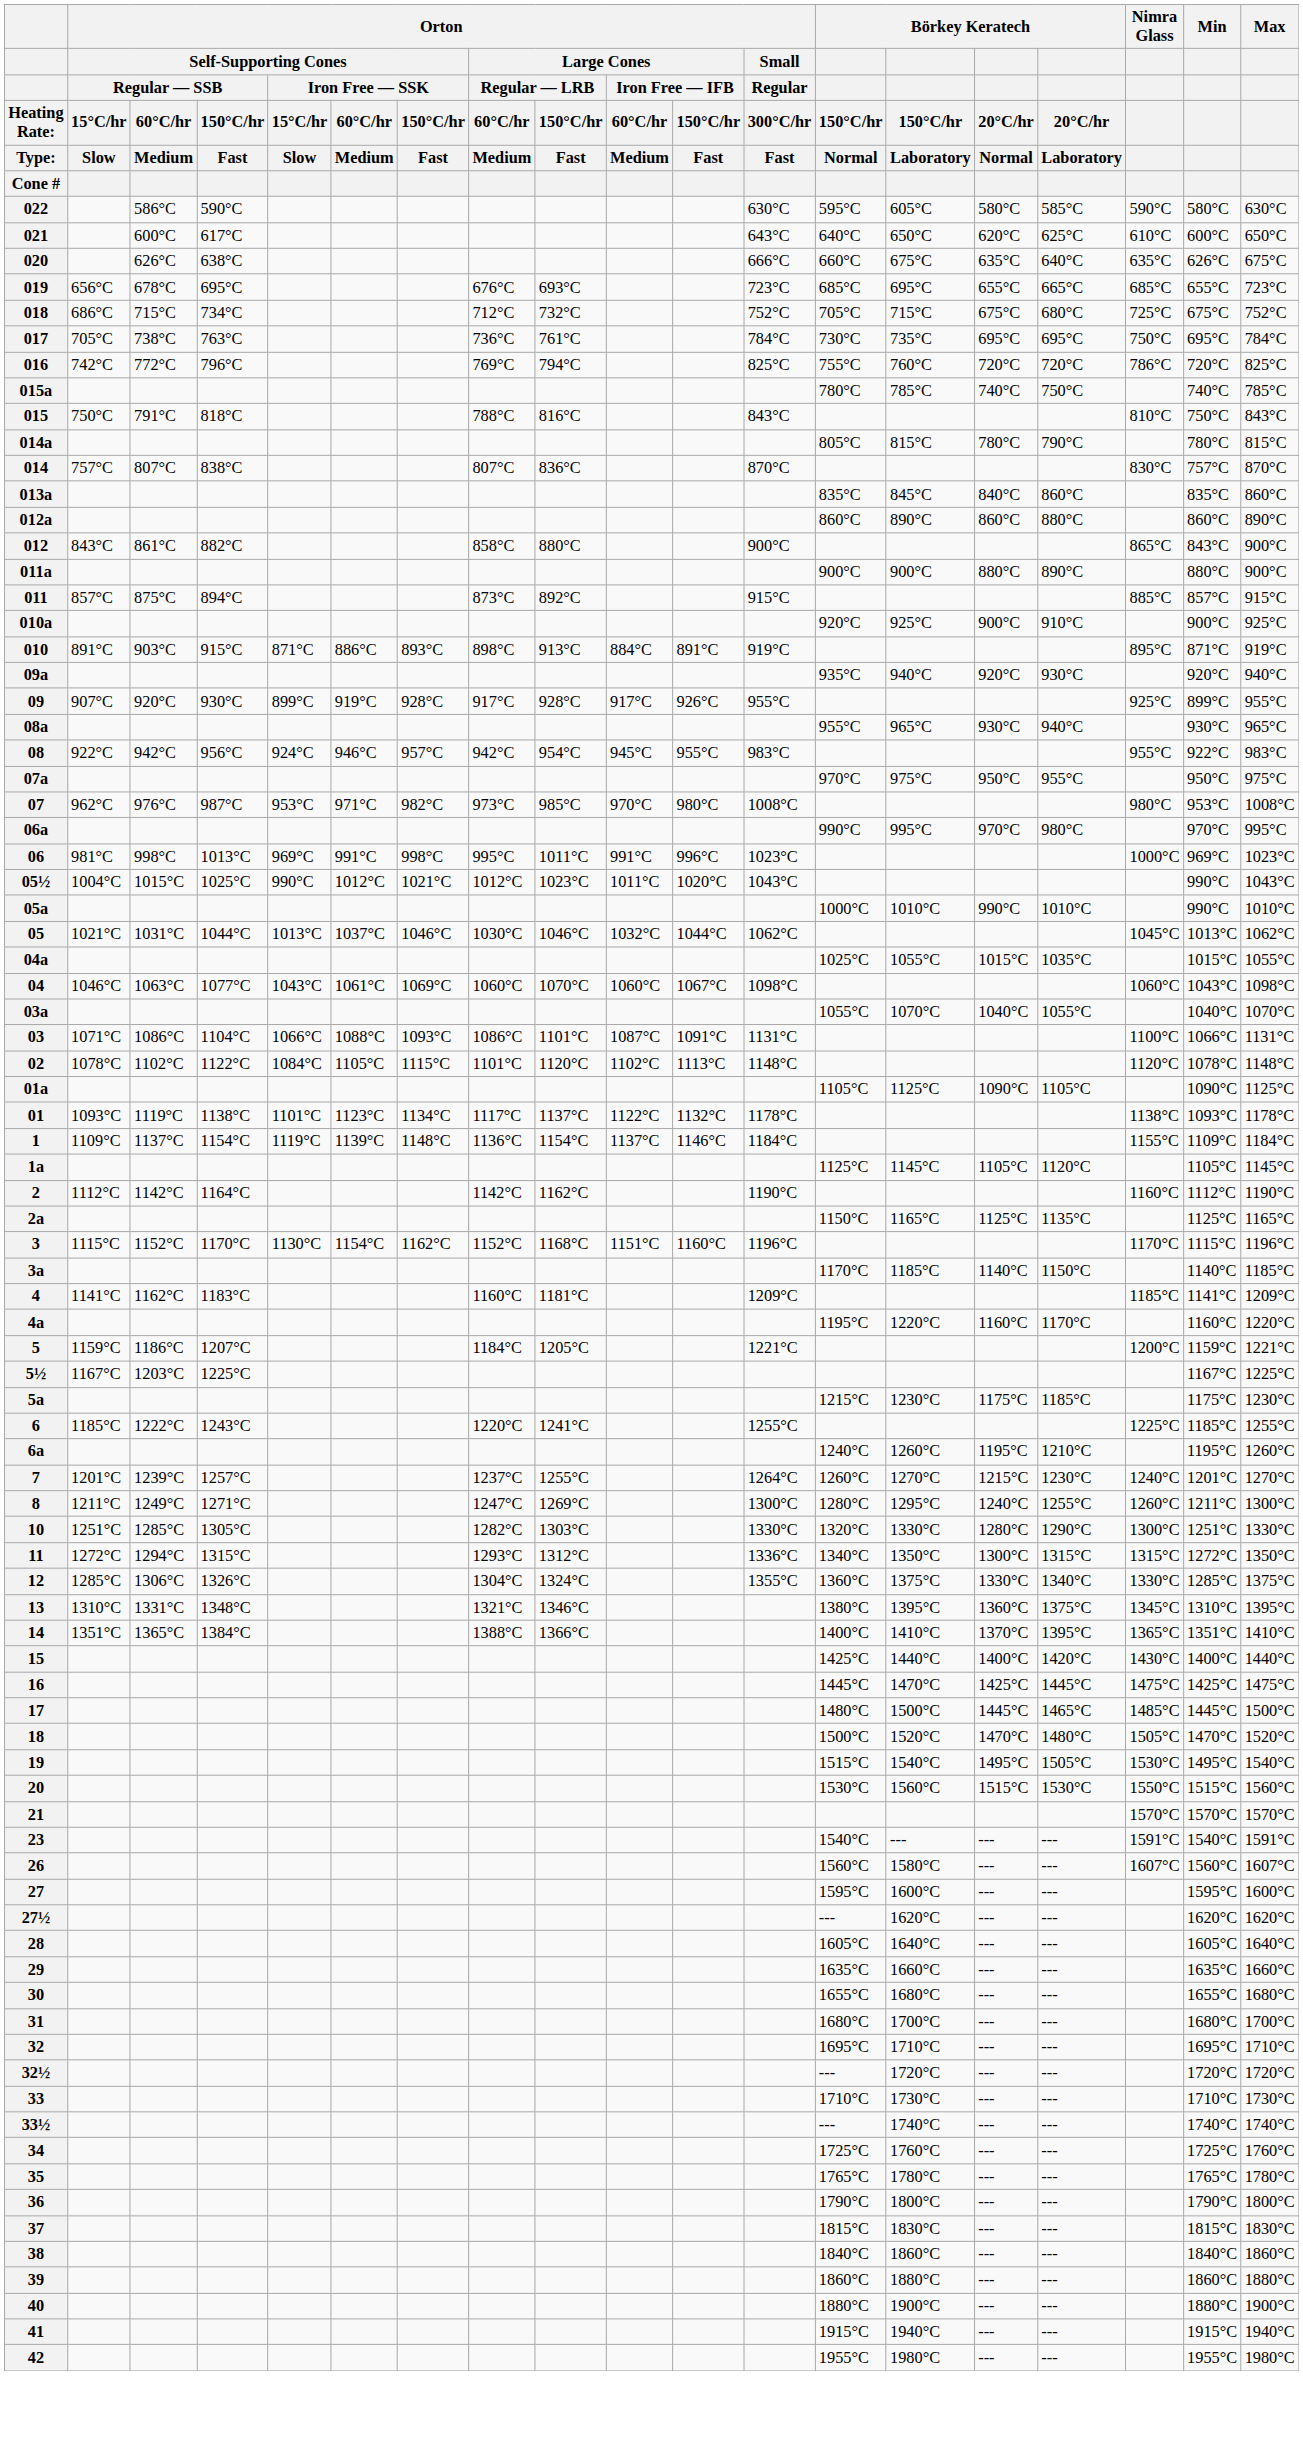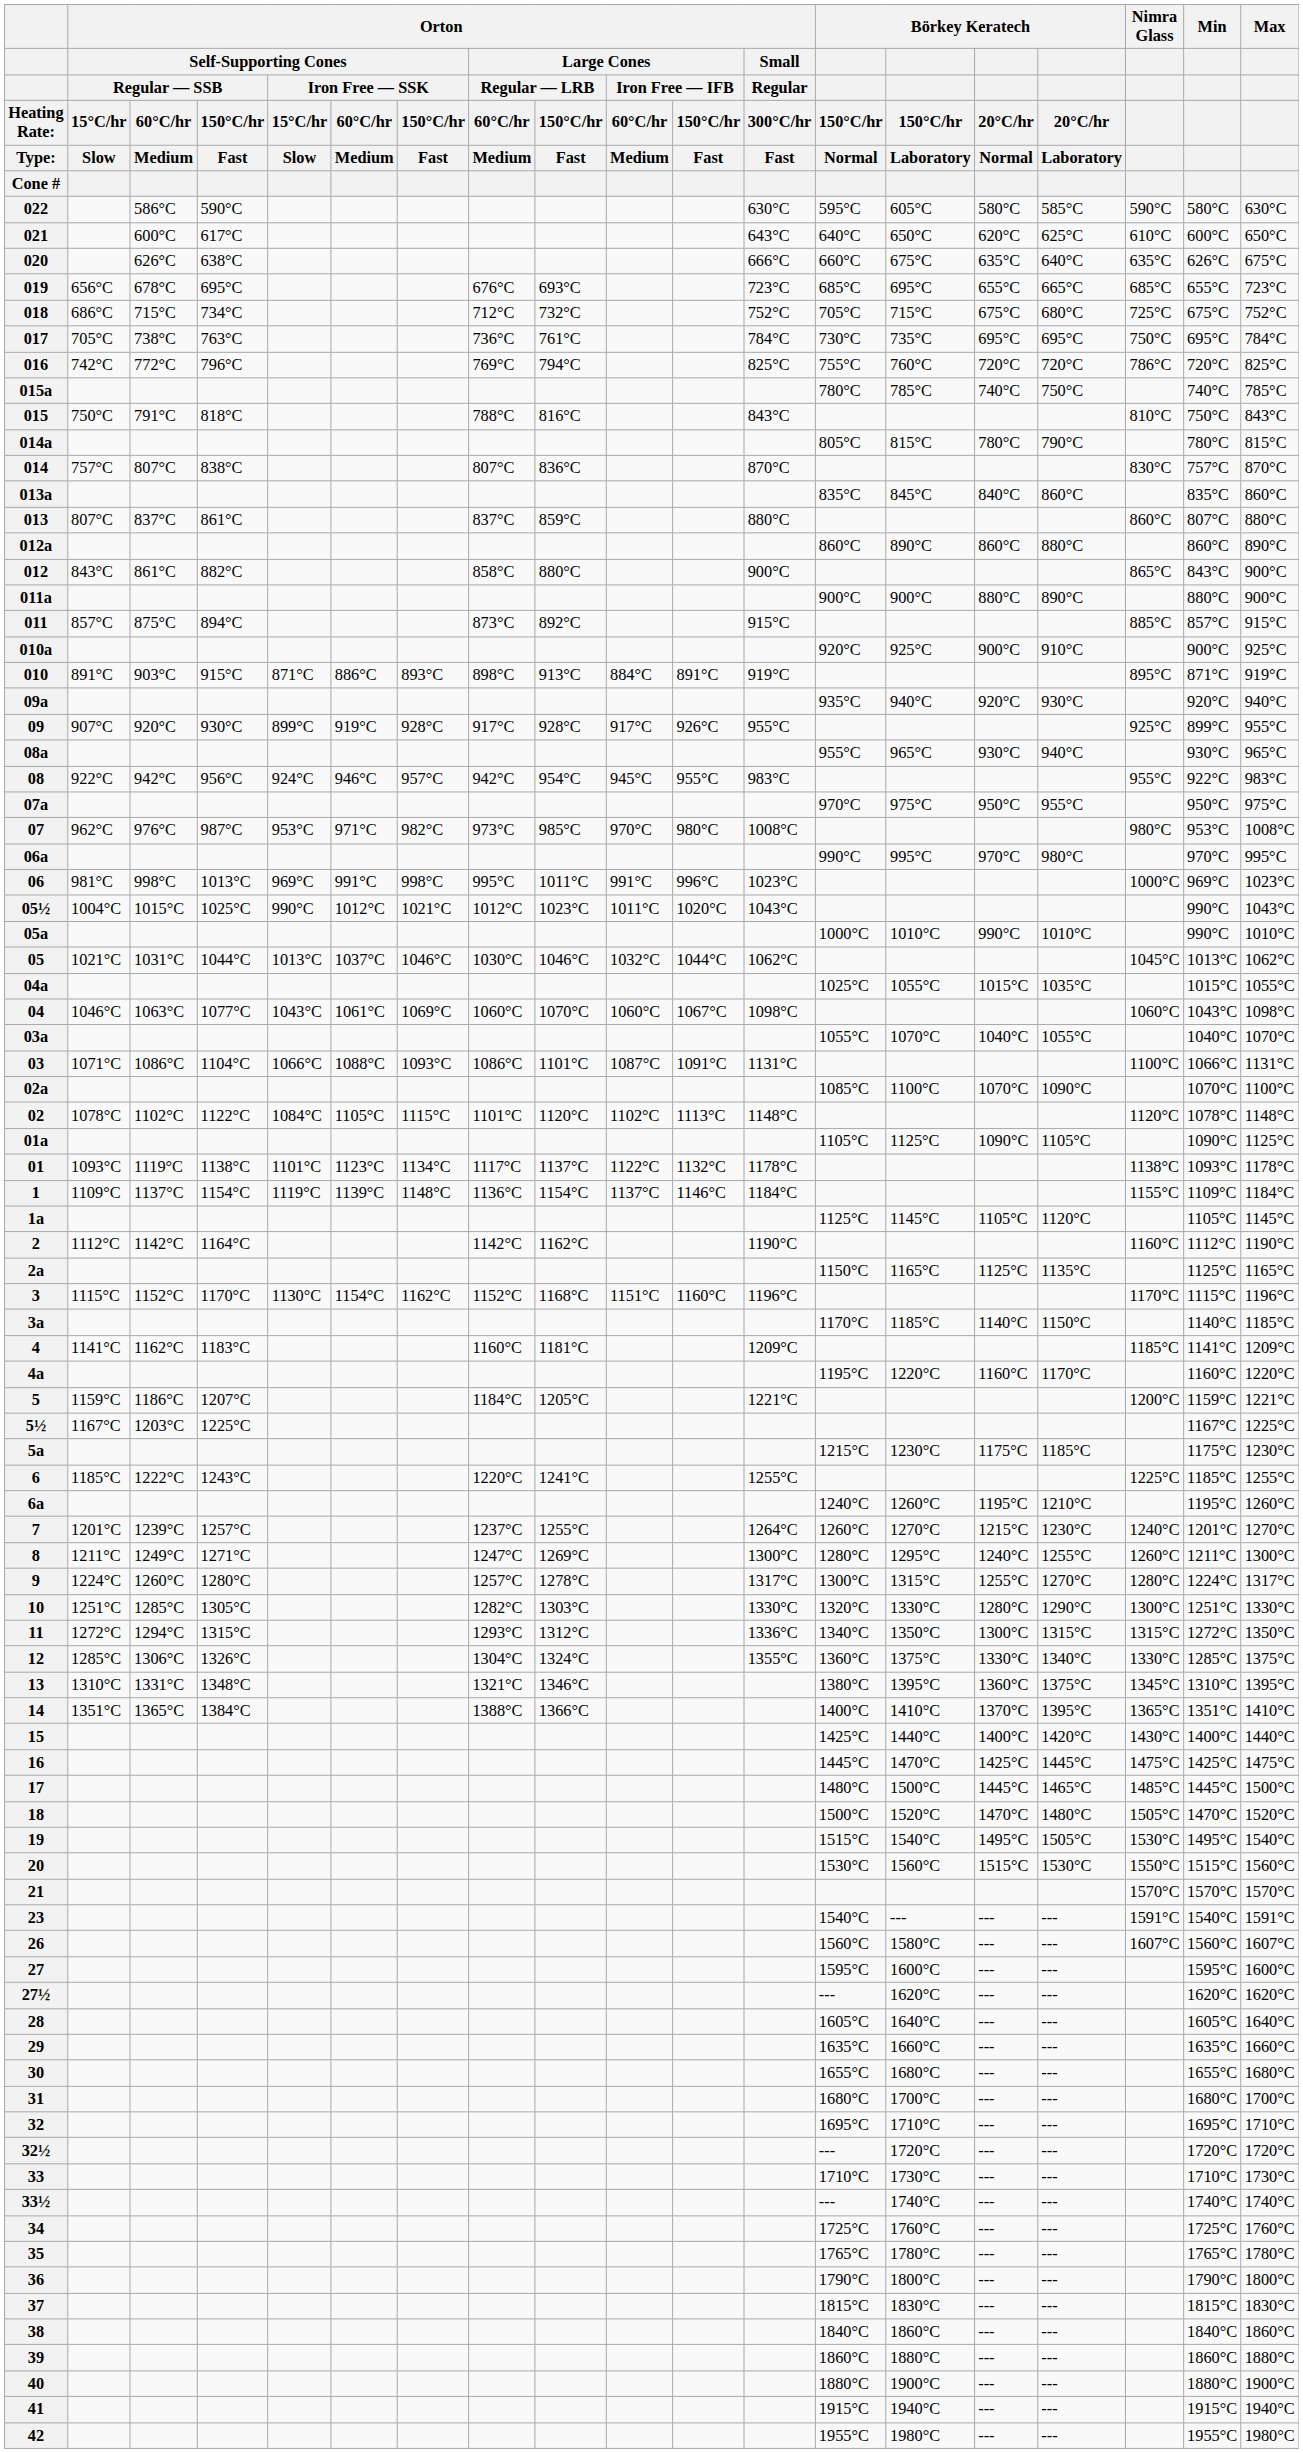+ row: 013 | 807°C | 837°C | 861°C | 837°C | 859°C | 880°C | 860°C | 807°C | 880°C
+ row: 02a | 1085°C | 1100°C | 1070°C | 1090°C | 1070°C | 1100°C
+ row: 9 | 1224°C | 1260°C | 1280°C | 1257°C | 1278°C | 1317°C | 1300°C | 1315°C | 1255°C | 1270°C | 1280°C | 1224°C | 1317°C
